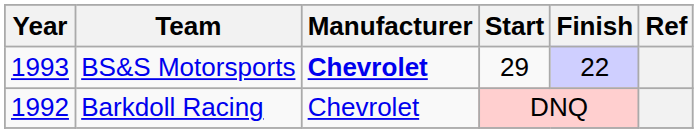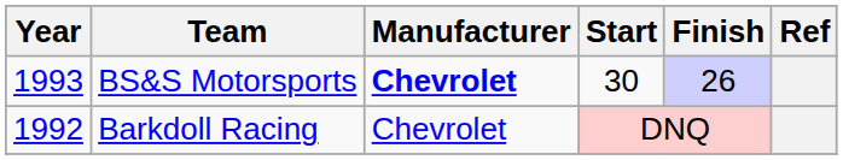BS&S Motorsports | Start: 29 -> 30
BS&S Motorsports | Finish: 22 -> 26
